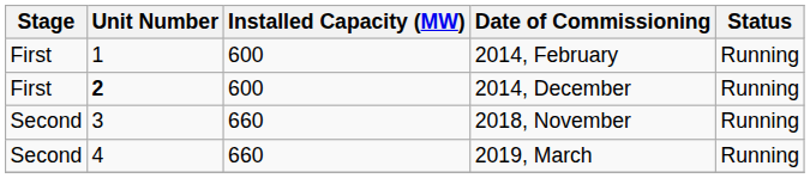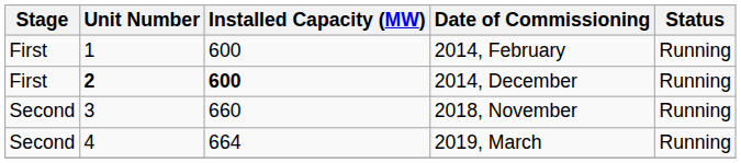2014, December | Installed Capacity (MW): normal -> bold
2019, March | Installed Capacity (MW): 660 -> 664
